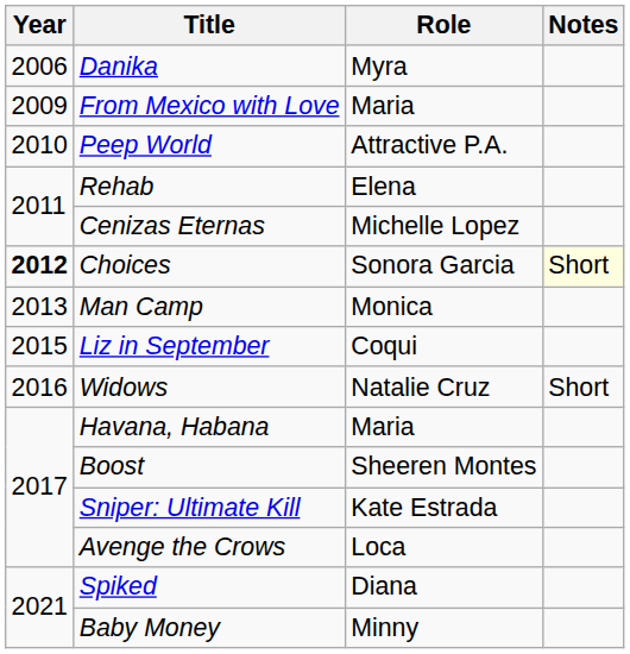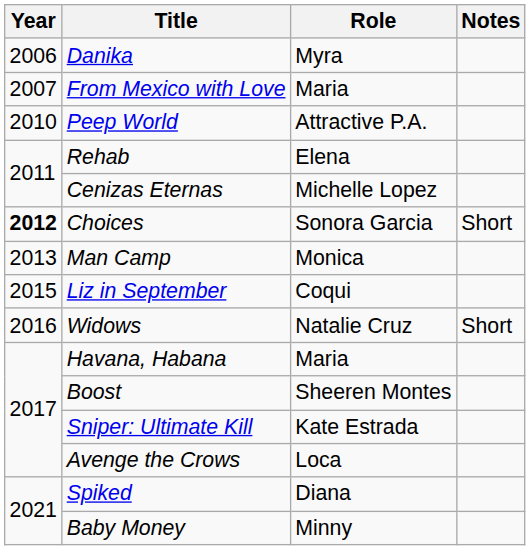From Mexico with Love | Year: 2009 -> 2007
Choices | Notes: lightyellow background -> no background
